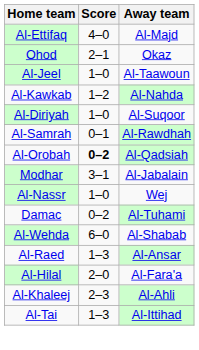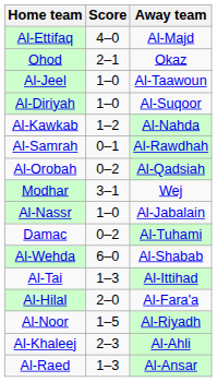rows swapped: Al-Diriyah <-> Al-Kawkab
Al-Orobah | Score: bold -> normal
Modhar | Away team: Al-Jabalain -> Wej
Al-Nassr | Away team: Wej -> Al-Jabalain
rows swapped: Al-Tai <-> Al-Raed
+ row: Al-Noor | 1–5 | Al-Riyadh
